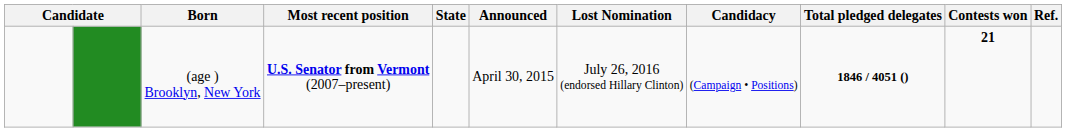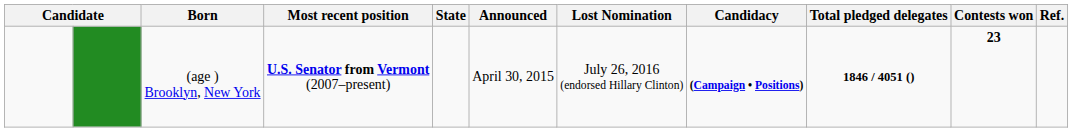(age ) Brooklyn, New York | Candidacy: normal -> bold
(age ) Brooklyn, New York | Contests won: 21 -> 23
